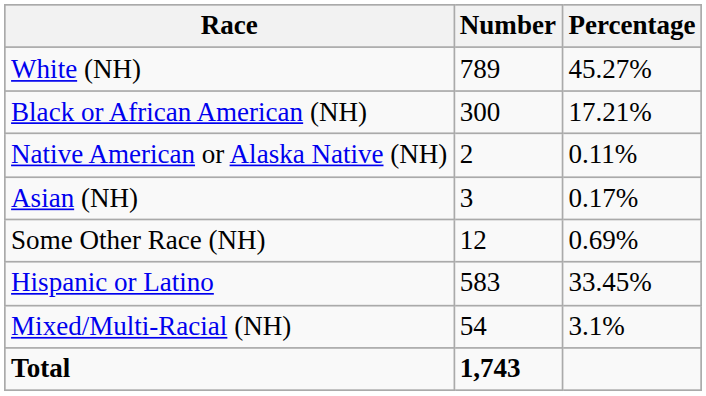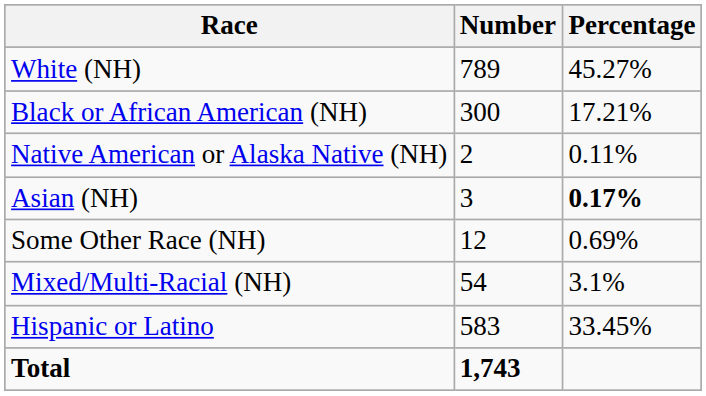Asian (NH) | Percentage: normal -> bold
rows swapped: Mixed/Multi-Racial (NH) <-> Hispanic or Latino
